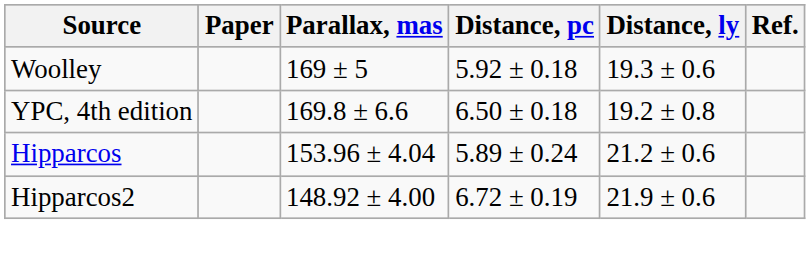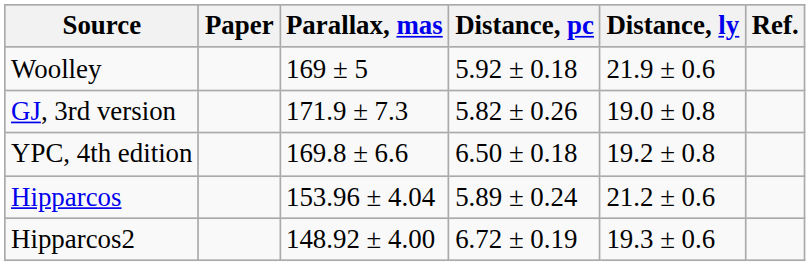Woolley | Distance, ly: 19.3 ± 0.6 -> 21.9 ± 0.6
+ row: GJ, 3rd version | 171.9 ± 7.3 | 5.82 ± 0.26 | 19.0 ± 0.8
Hipparcos2 | Distance, ly: 21.9 ± 0.6 -> 19.3 ± 0.6
